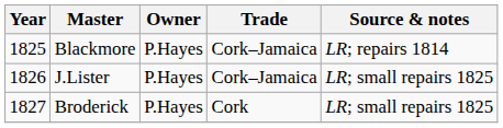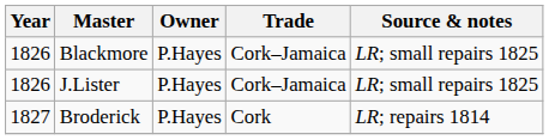Blackmore | Year: 1825 -> 1826
Blackmore | Source & notes: LR; repairs 1814 -> LR; small repairs 1825
Broderick | Source & notes: LR; small repairs 1825 -> LR; repairs 1814
